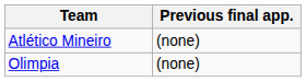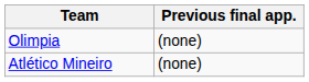rows swapped: Atlético Mineiro <-> Olimpia
